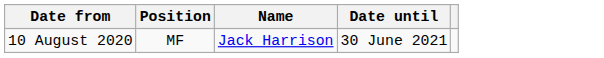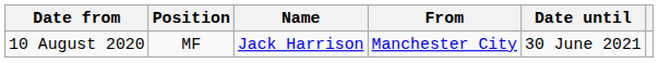+ column: From | Manchester City
